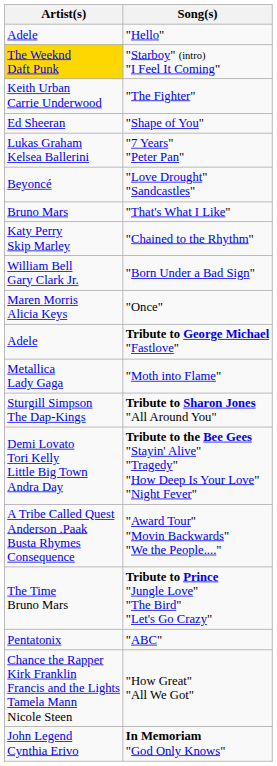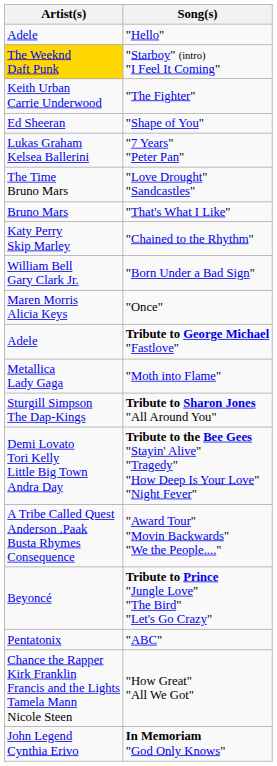"Love Drought" "Sandcastles" | Artist(s): Beyoncé -> The Time Bruno Mars
Tribute to Prince "Jungle Love" "The Bird" "Let's Go Crazy" | Artist(s): The Time Bruno Mars -> Beyoncé
